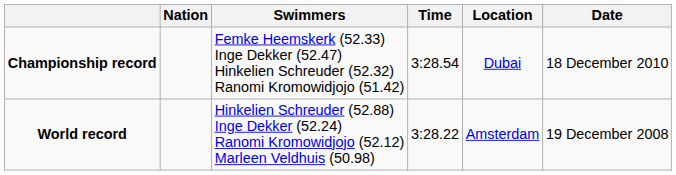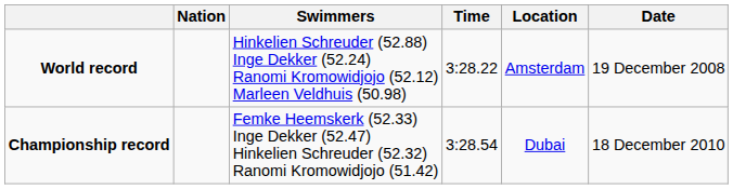rows swapped: World record <-> Championship record
